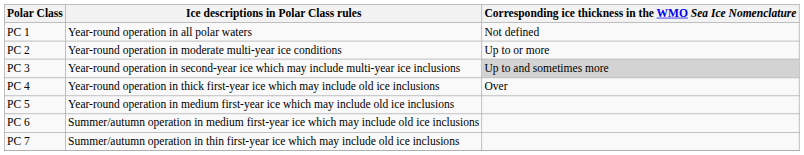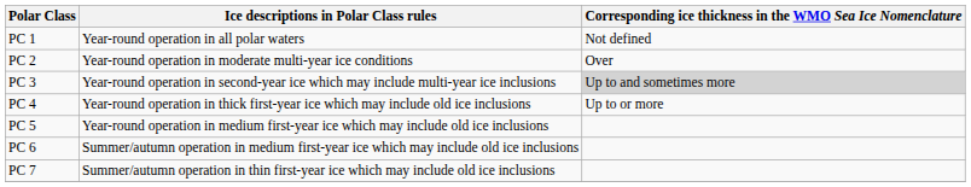PC 2 | Corresponding ice thickness in the WMO Sea Ice Nomenclature: Up to or more -> Over
PC 4 | Corresponding ice thickness in the WMO Sea Ice Nomenclature: Over -> Up to or more
